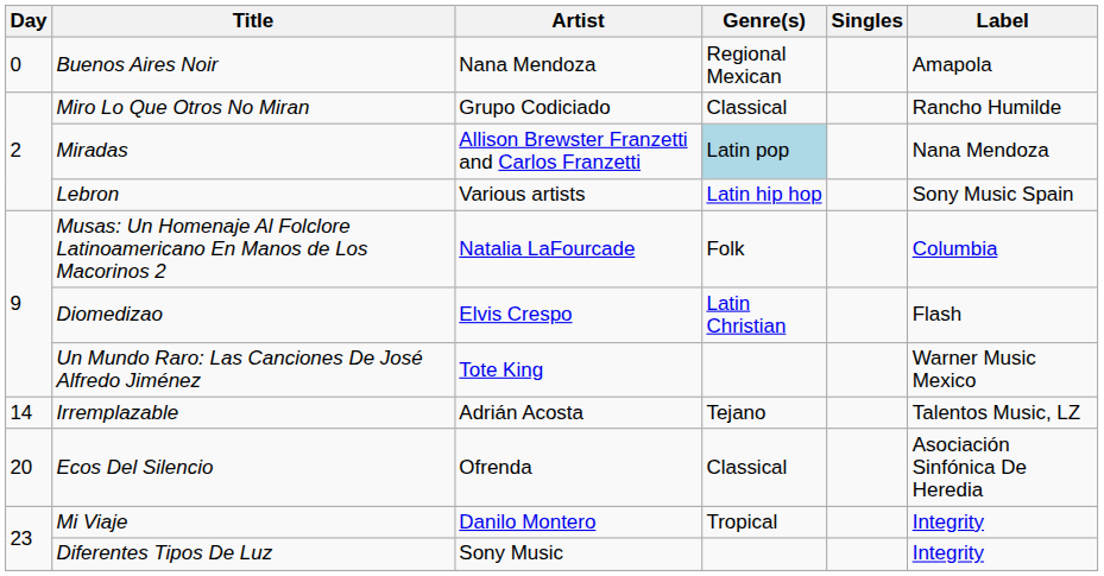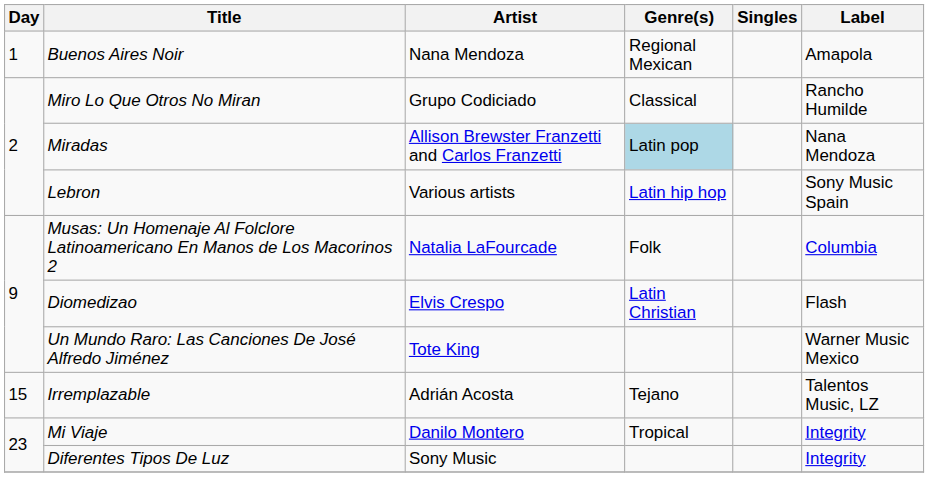Buenos Aires Noir | Day: 0 -> 1
Irremplazable | Day: 14 -> 15
- row: 20 | Ecos Del Silencio | Ofrenda | Classical | Asociación Sinfónica De Heredia
